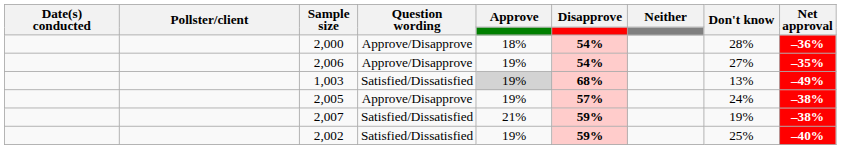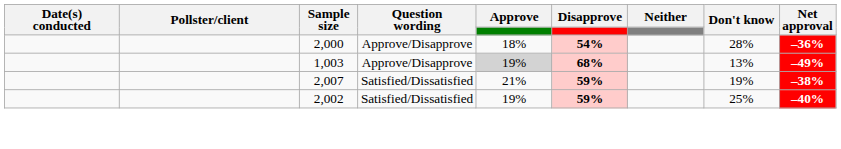- row: 2,006 | Approve/Disapprove | 19% | 54% | 27% | –35%
1,003 | Question wording: Satisfied/Dissatisfied -> Approve/Disapprove
- row: 2,005 | Approve/Disapprove | 19% | 57% | 24% | –38%
